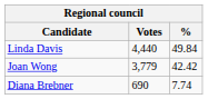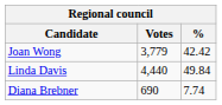rows swapped: Linda Davis <-> Joan Wong
